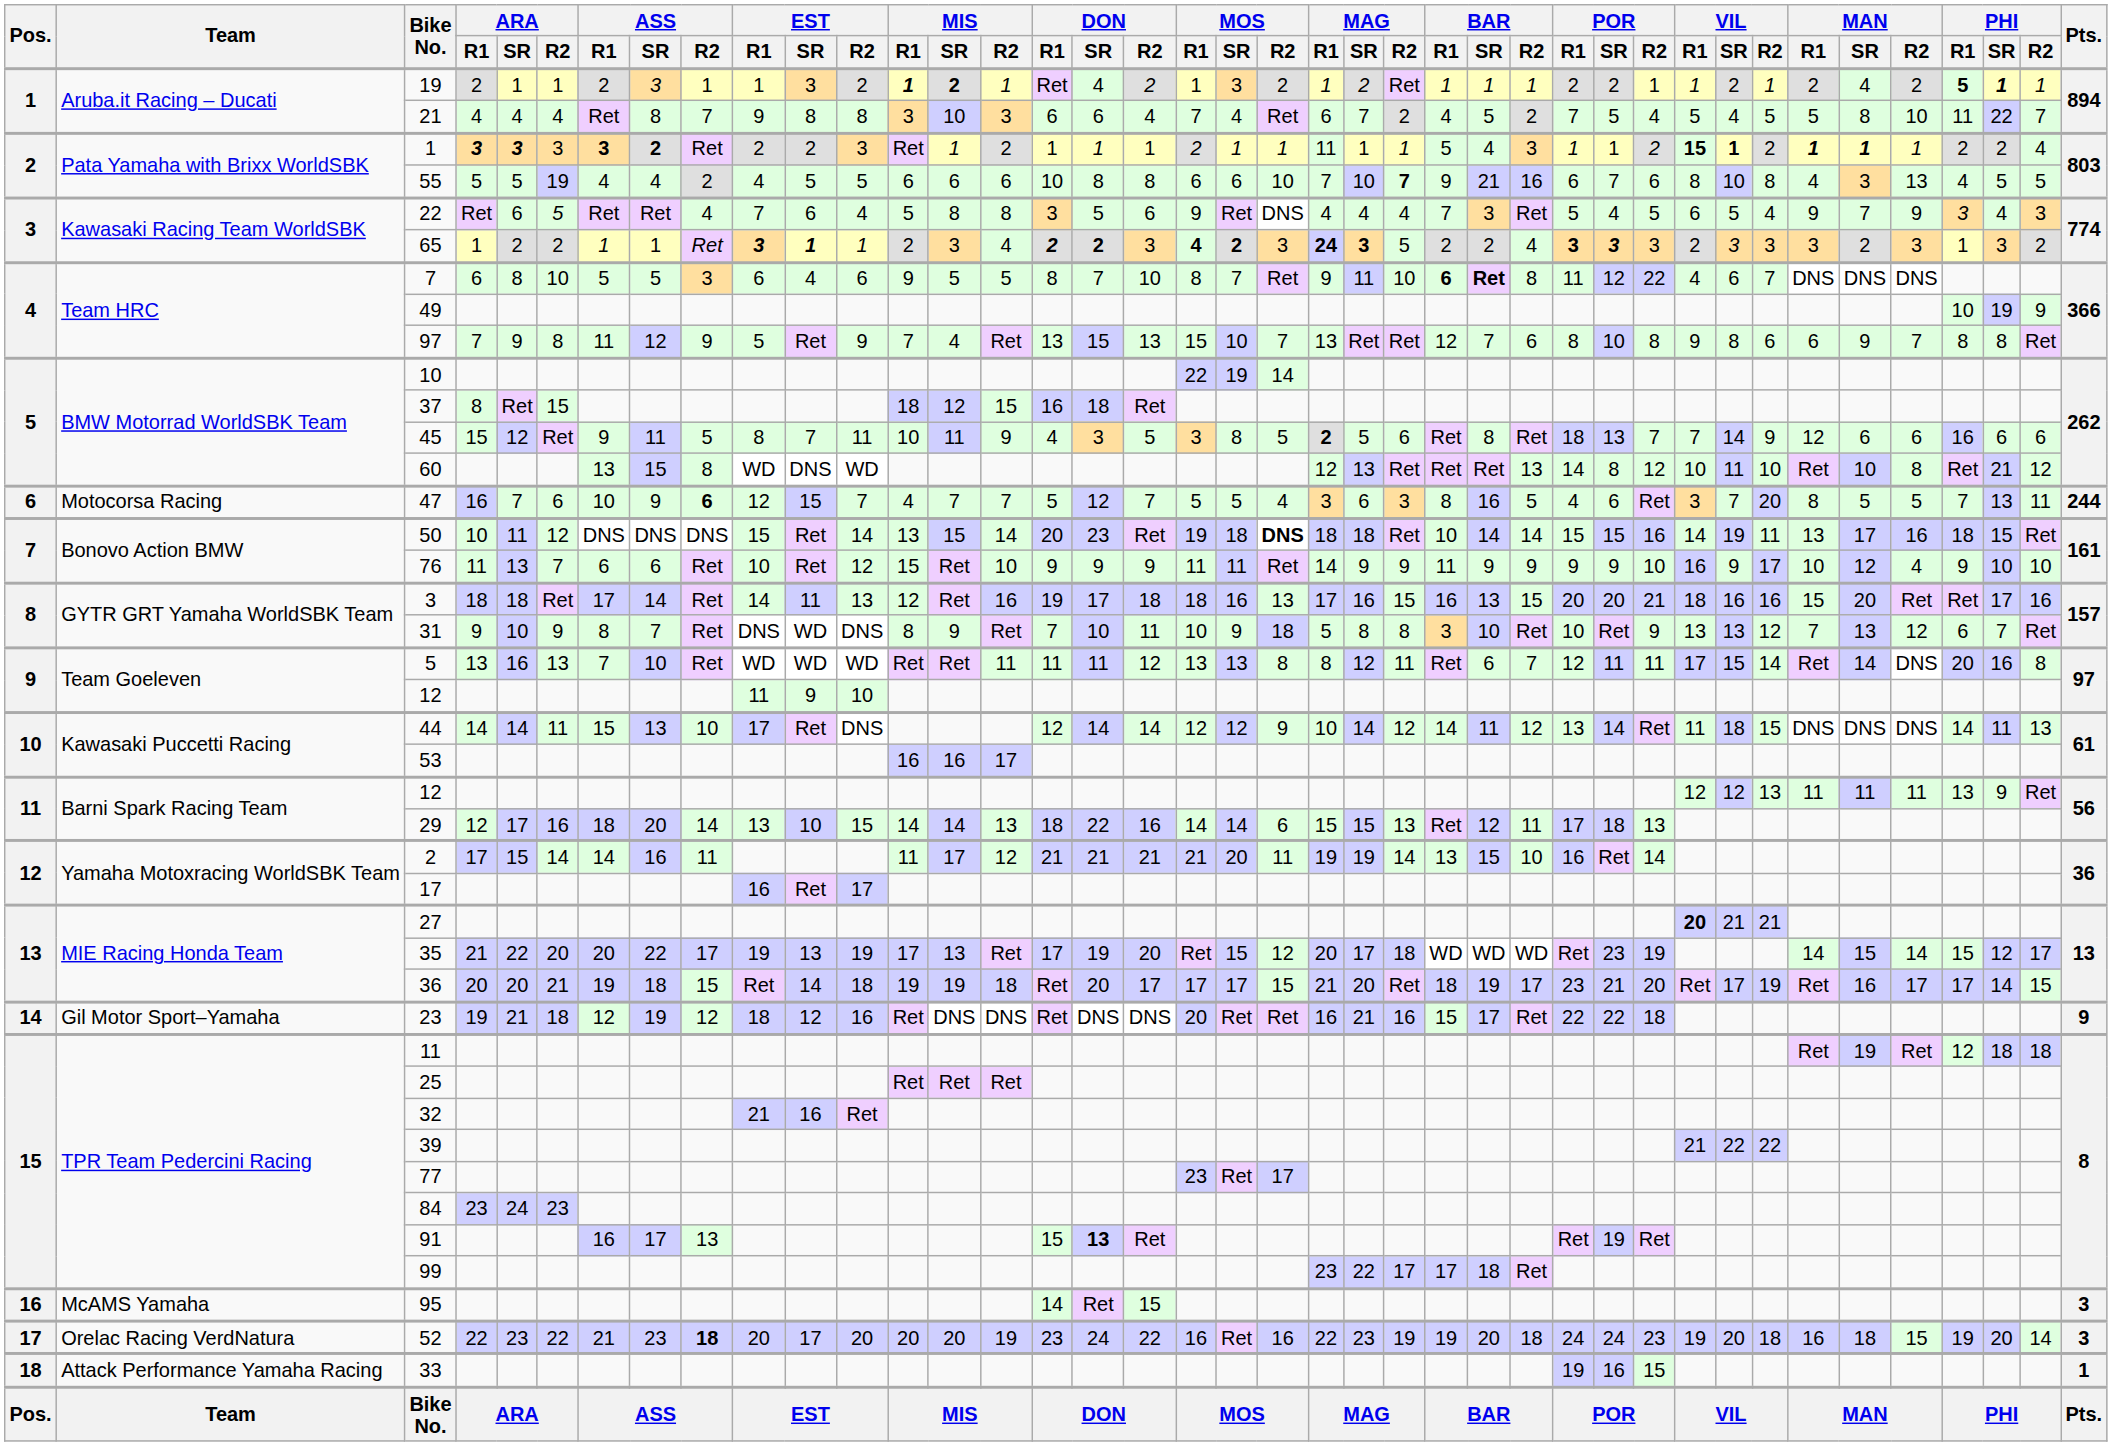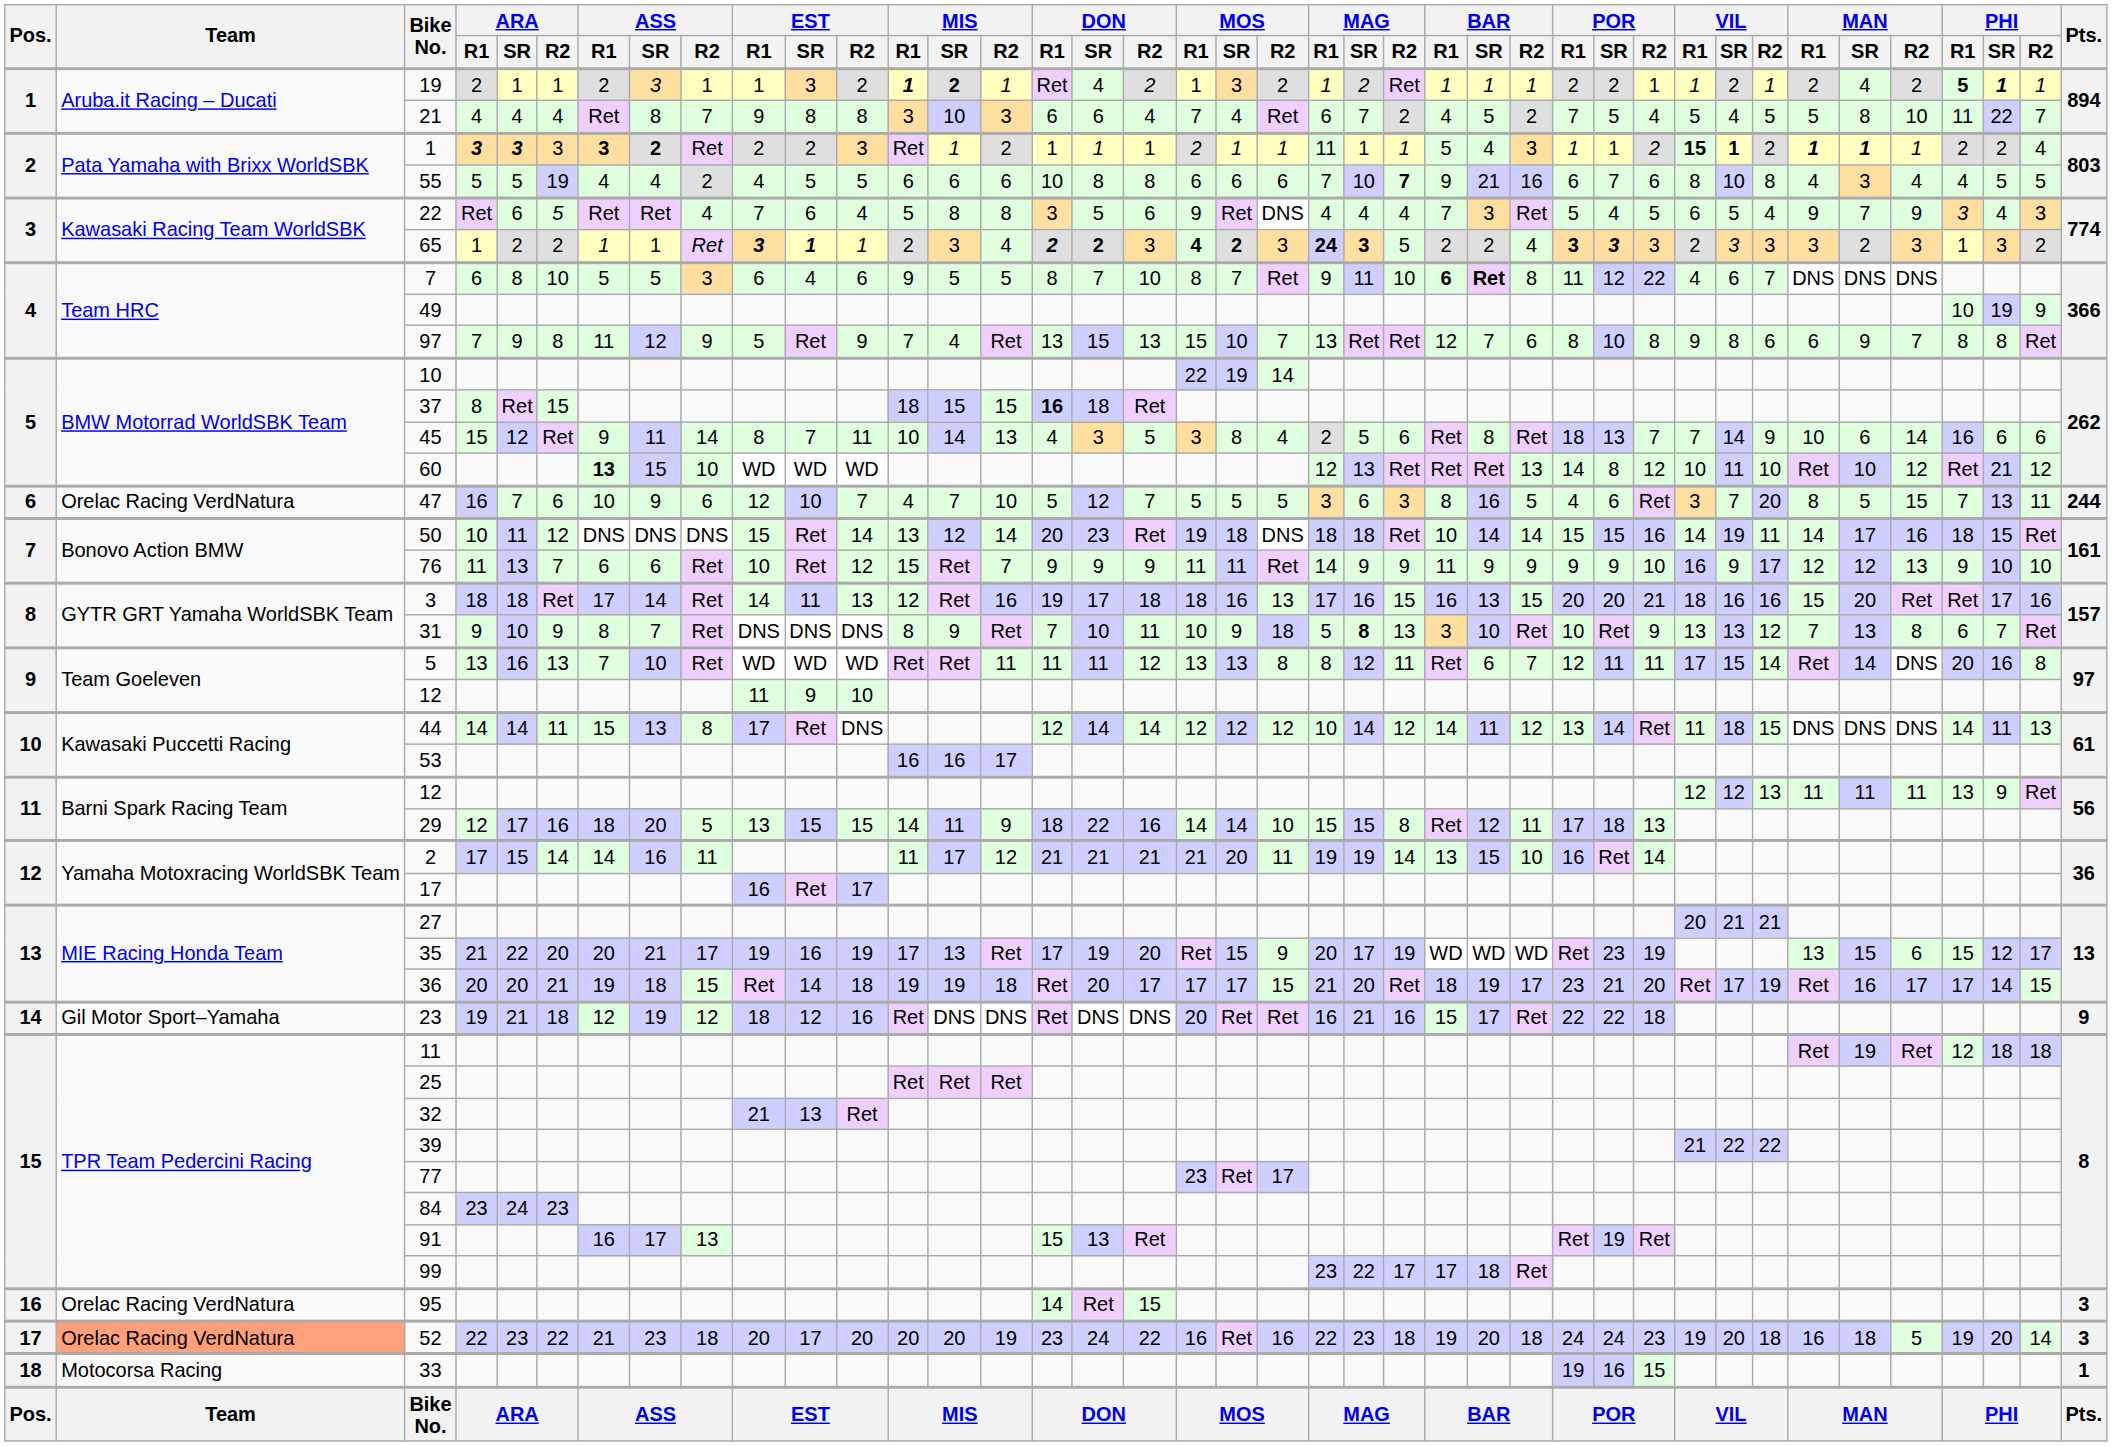55 | MOS / R2: 10 -> 6
55 | MAN / R2: 13 -> 4
37 | MIS / SR: 12 -> 15
37 | DON / R1: normal -> bold
45 | ASS / R2: 5 -> 14
45 | MIS / SR: 11 -> 14
45 | MIS / R2: 9 -> 13
45 | MOS / R2: 5 -> 4
45 | MAG / R1: bold -> normal
45 | MAN / R1: 12 -> 10
45 | MAN / R2: 6 -> 14
60 | ASS / R1: normal -> bold
60 | ASS / R2: 8 -> 10
60 | EST / SR: DNS -> WD
60 | MAN / R2: 8 -> 12
47 | Team: Motocorsa Racing -> Orelac Racing VerdNatura
47 | ASS / R2: bold -> normal
47 | EST / SR: 15 -> 10
47 | MIS / R2: 7 -> 10
47 | MOS / R2: 4 -> 5
47 | MAN / R2: 5 -> 15
50 | MIS / SR: 15 -> 12
50 | MOS / R2: bold -> normal
50 | MAN / R1: 13 -> 14
76 | MIS / R2: 10 -> 7
76 | MAN / R1: 10 -> 12
76 | MAN / R2: 4 -> 13
31 | EST / SR: WD -> DNS
31 | MAG / SR: normal -> bold
31 | MAG / R2: 8 -> 13
31 | MAN / R2: 12 -> 8
44 | ASS / R2: 10 -> 8
44 | MOS / R2: 9 -> 12
29 | ASS / R2: 14 -> 5
29 | EST / SR: 10 -> 15
29 | MIS / SR: 14 -> 11
29 | MIS / R2: 13 -> 9
29 | MOS / R2: 6 -> 10
29 | MAG / R2: 13 -> 8
27 | VIL / R1: bold -> normal
35 | ASS / SR: 22 -> 21
35 | EST / SR: 13 -> 16
35 | MOS / R2: 12 -> 9
35 | MAG / R2: 18 -> 19
35 | MAN / R1: 14 -> 13
35 | MAN / R2: 14 -> 6
32 | EST / SR: 16 -> 13
91 | DON / SR: bold -> normal
95 | Team: McAMS Yamaha -> Orelac Racing VerdNatura
52 | Team: no background -> lightsalmon background
52 | ASS / R2: bold -> normal
52 | MAG / R2: 19 -> 18
52 | MAN / R2: 15 -> 5
33 | Team: Attack Performance Yamaha Racing -> Motocorsa Racing
